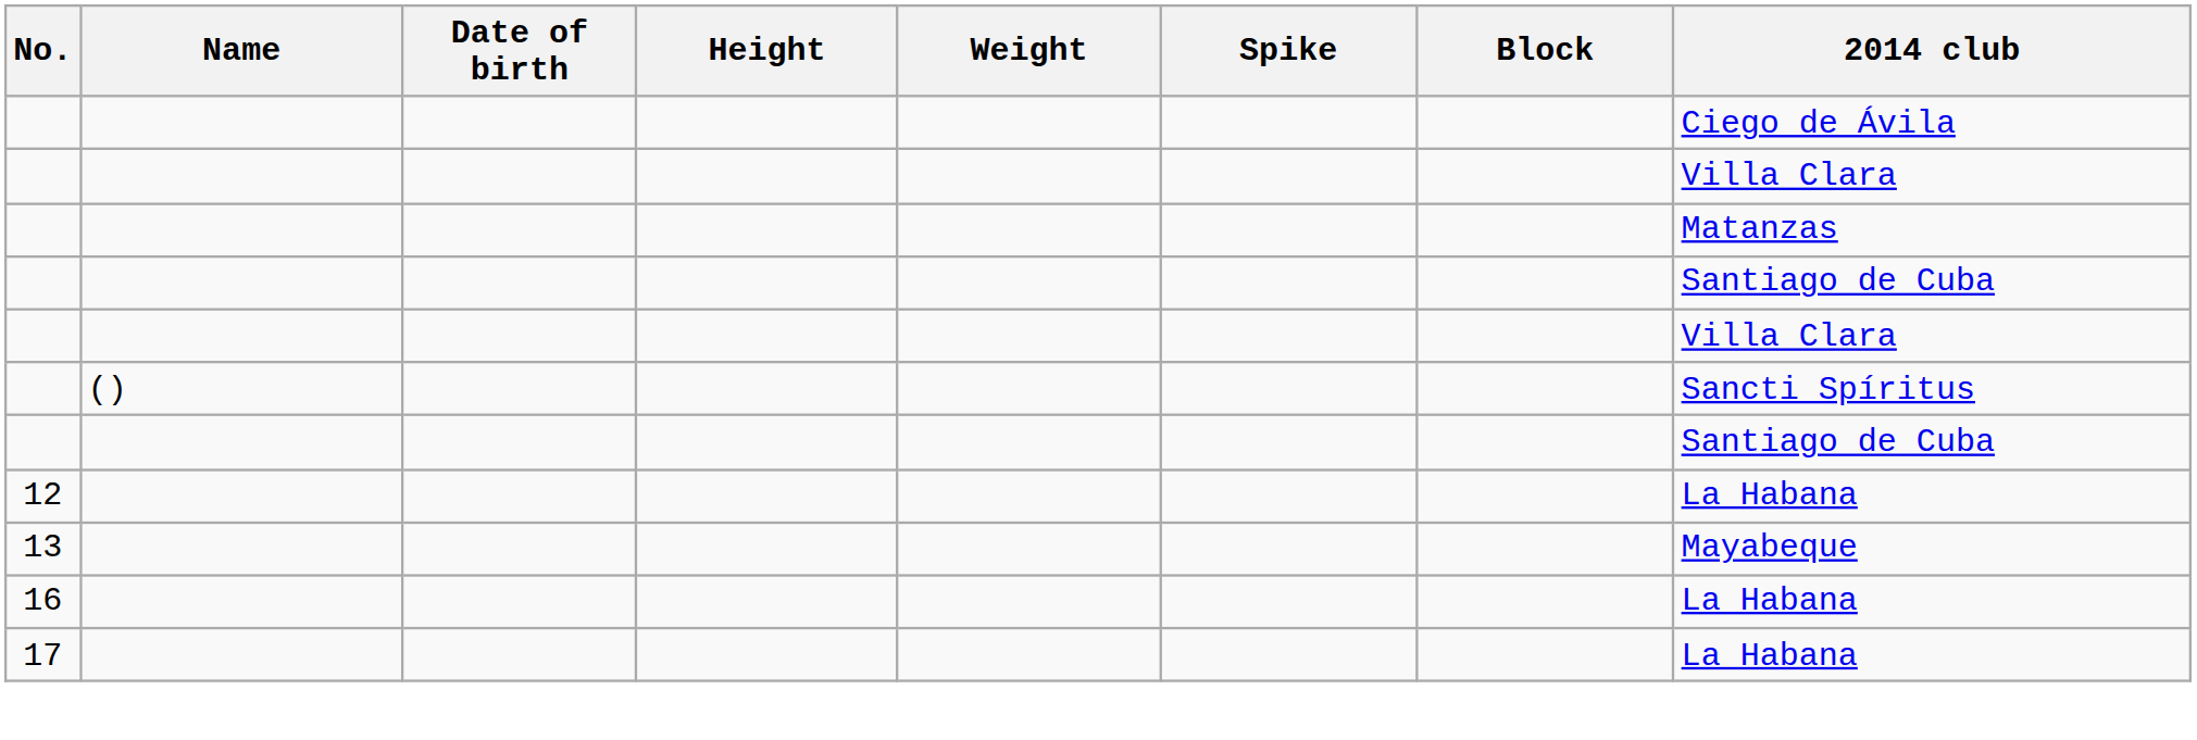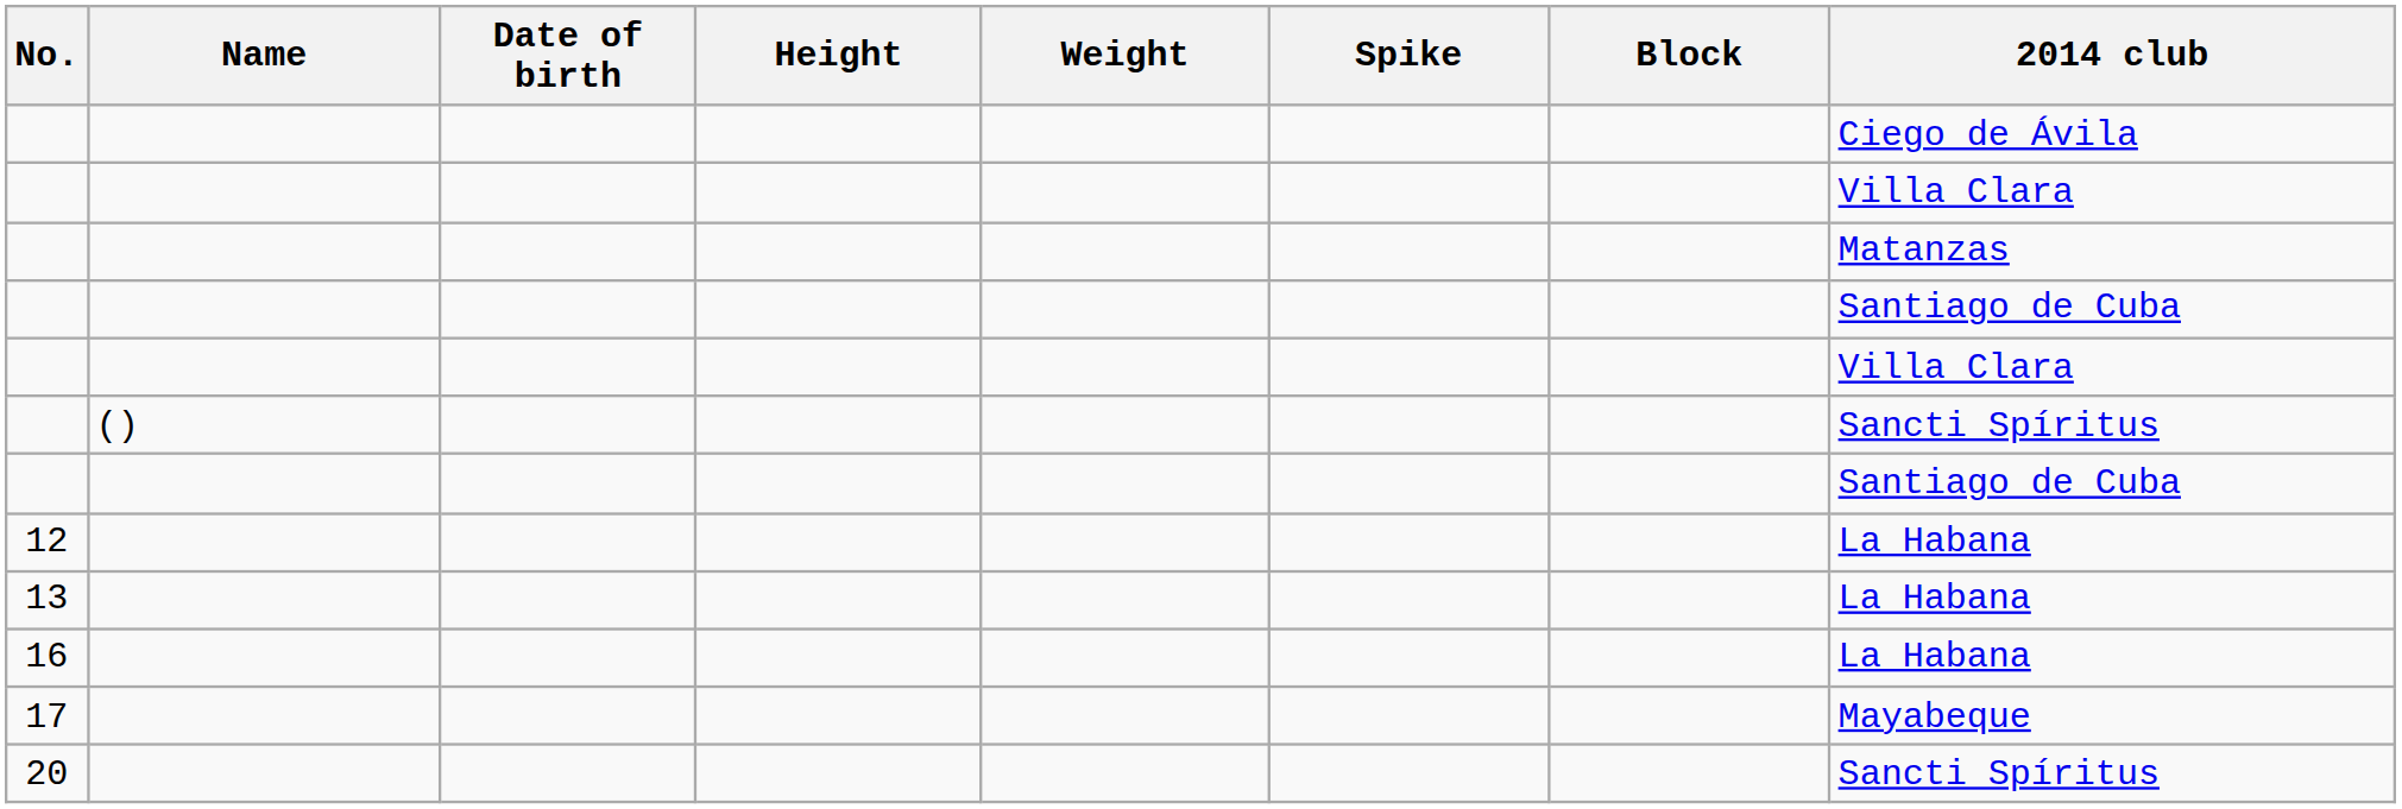13 | 2014 club: Mayabeque -> La Habana
17 | 2014 club: La Habana -> Mayabeque
+ row: 20 | Sancti Spíritus
